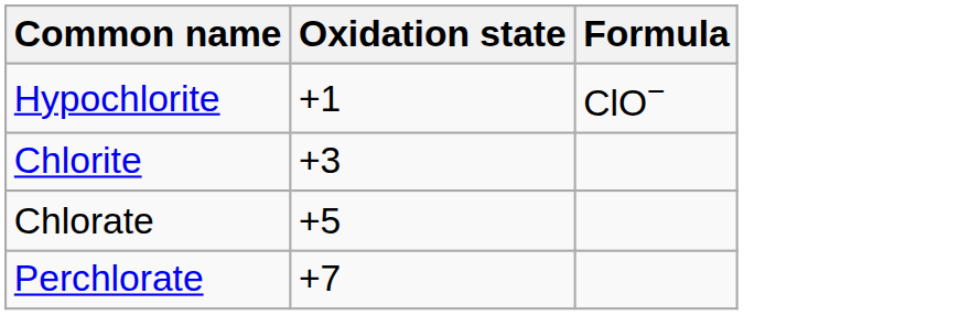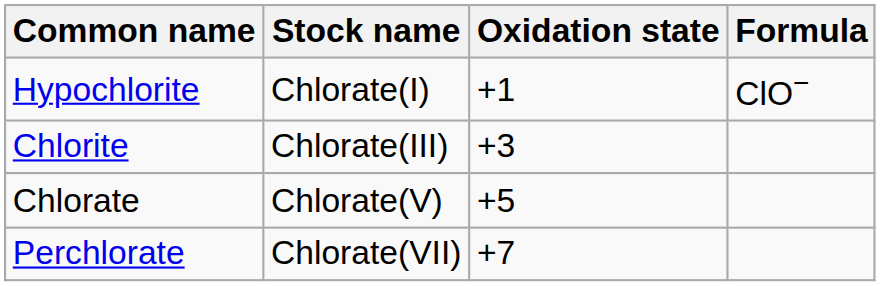+ column: Stock name | Chlorate(I) | Chlorate(III) | Chlorate(V) | Chlorate(VII)
